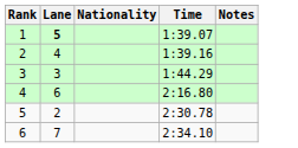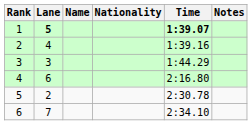+ column: Name
1 | Time: normal -> bold
